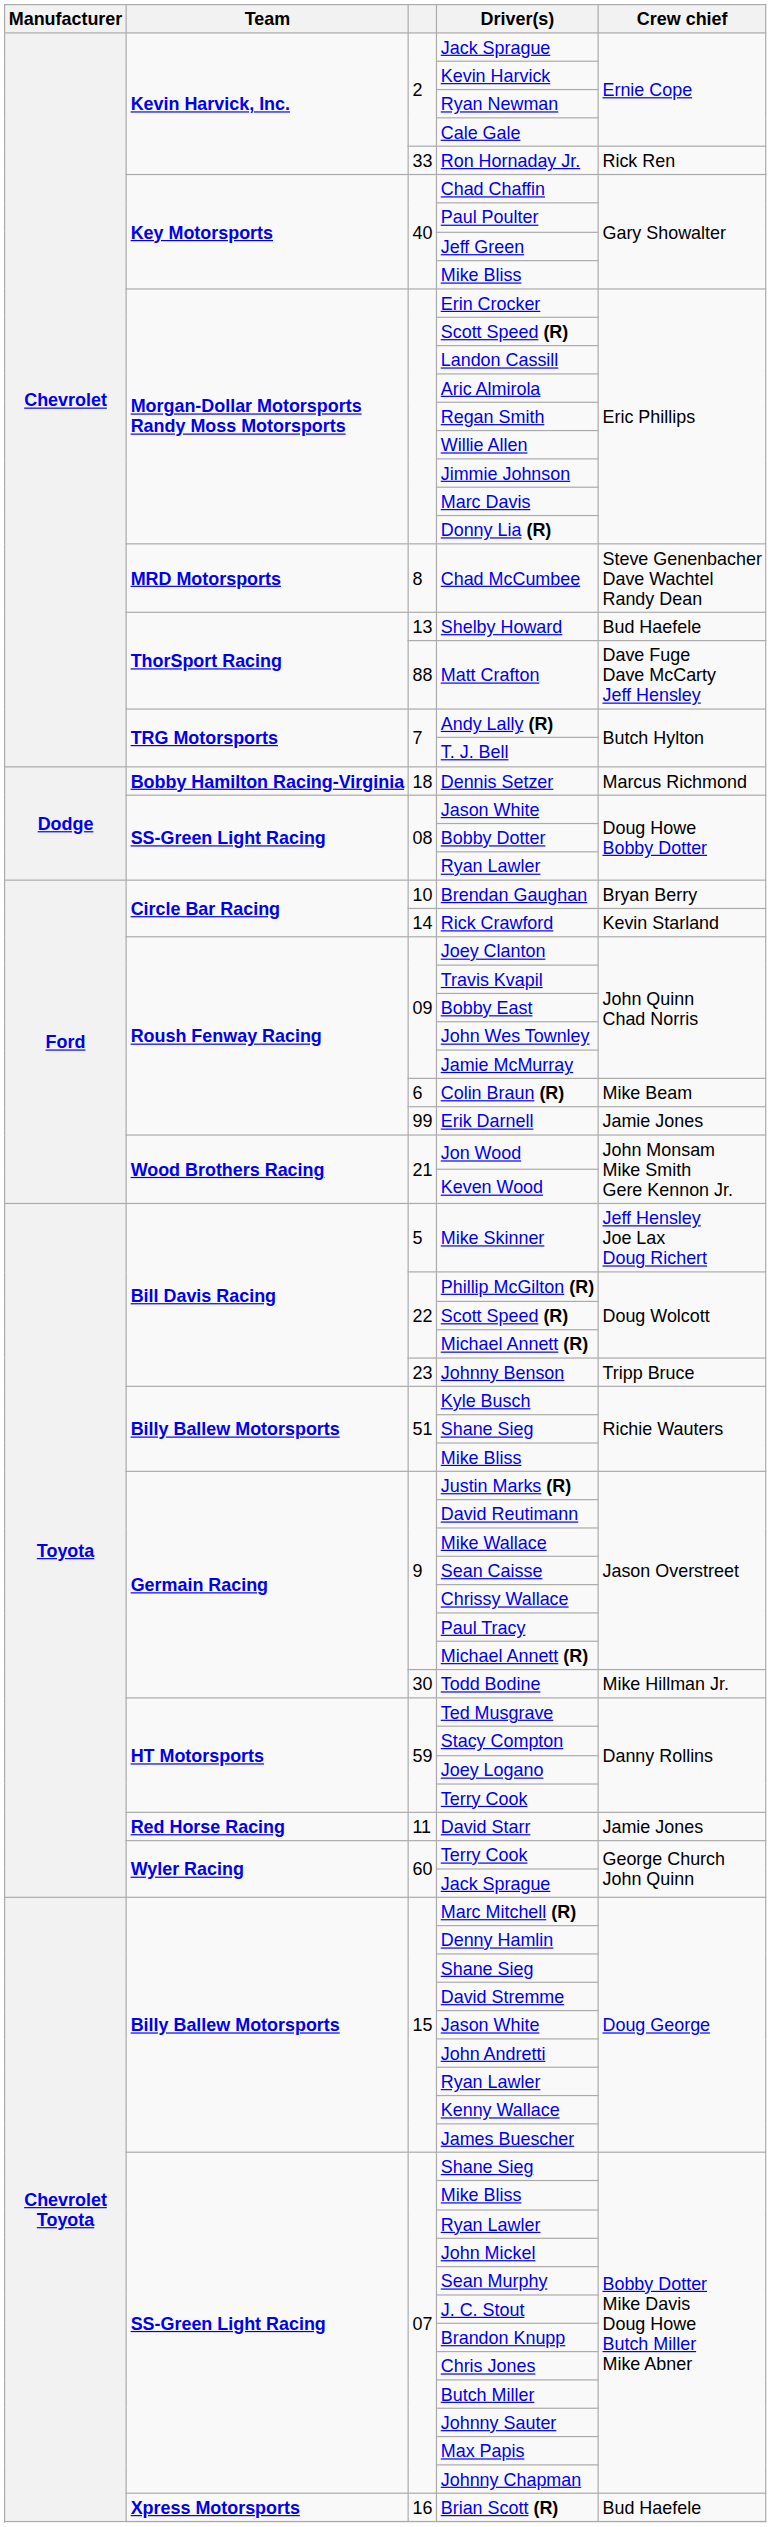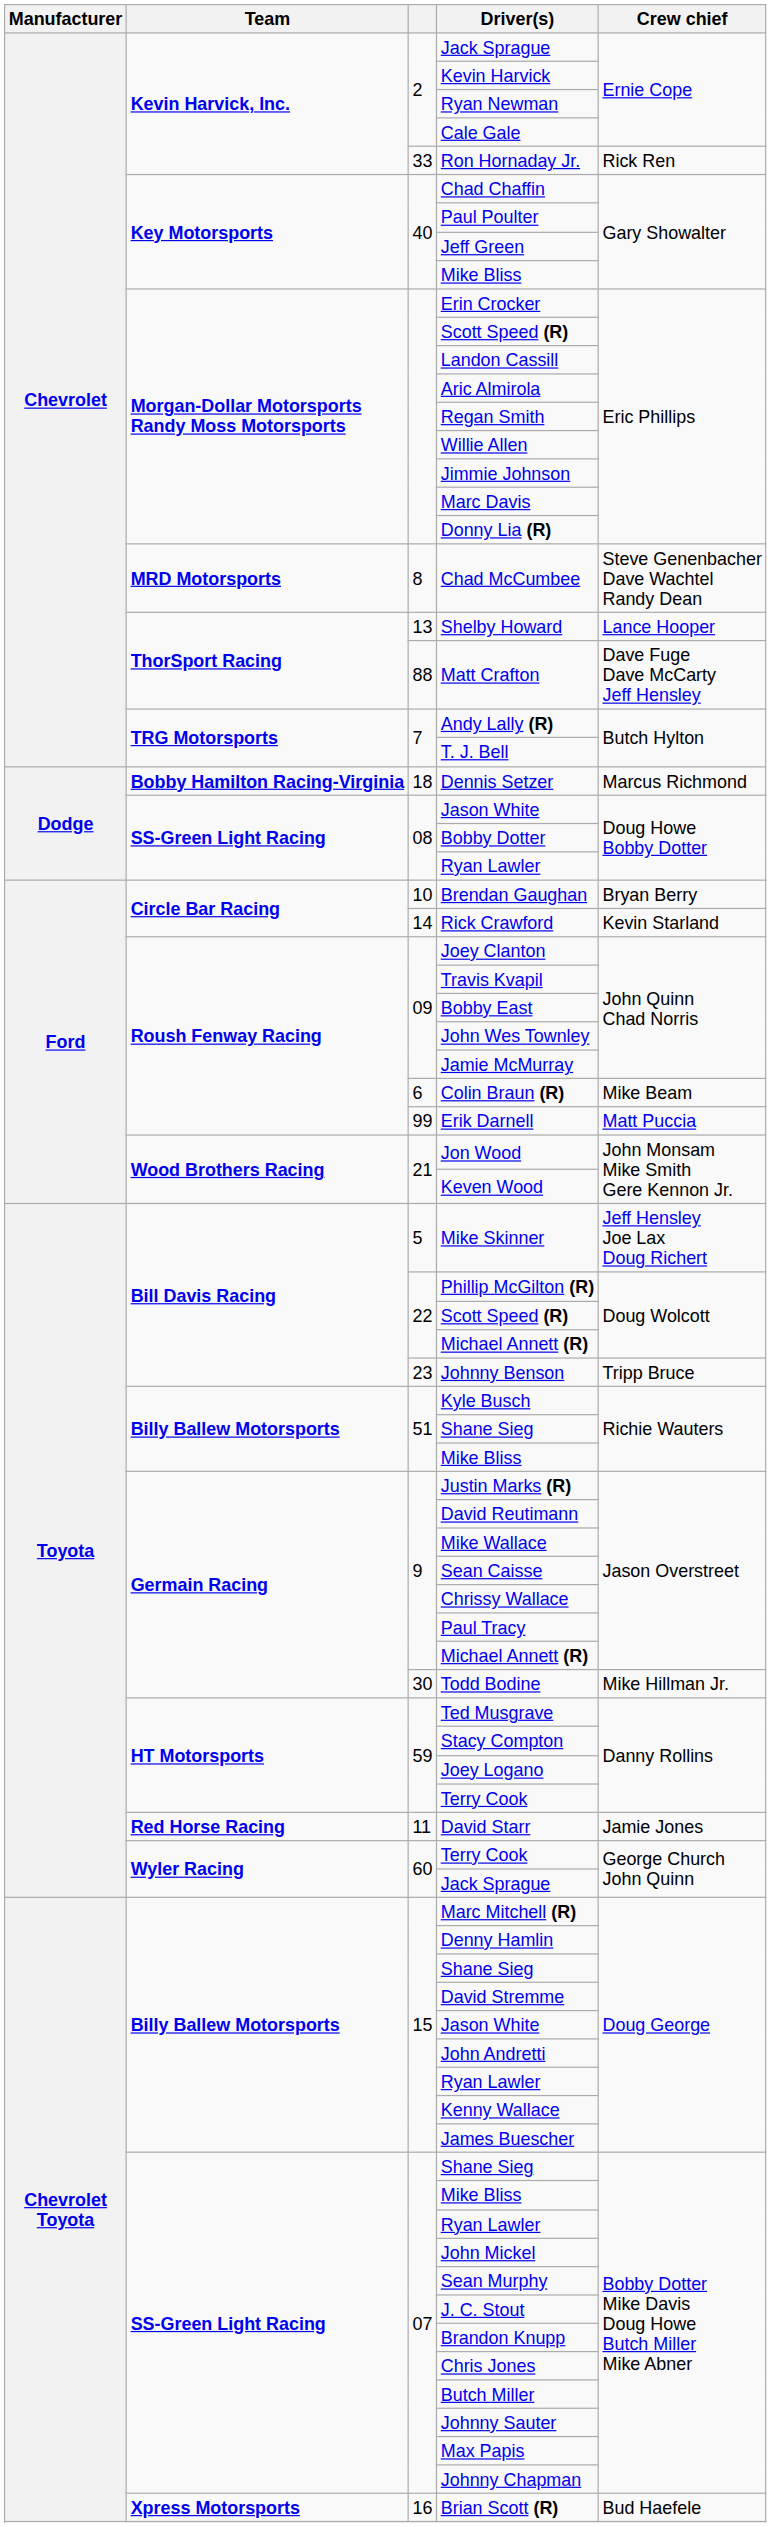Shelby Howard | Crew chief: Bud Haefele -> Lance Hooper
Erik Darnell | Crew chief: Jamie Jones -> Matt Puccia
